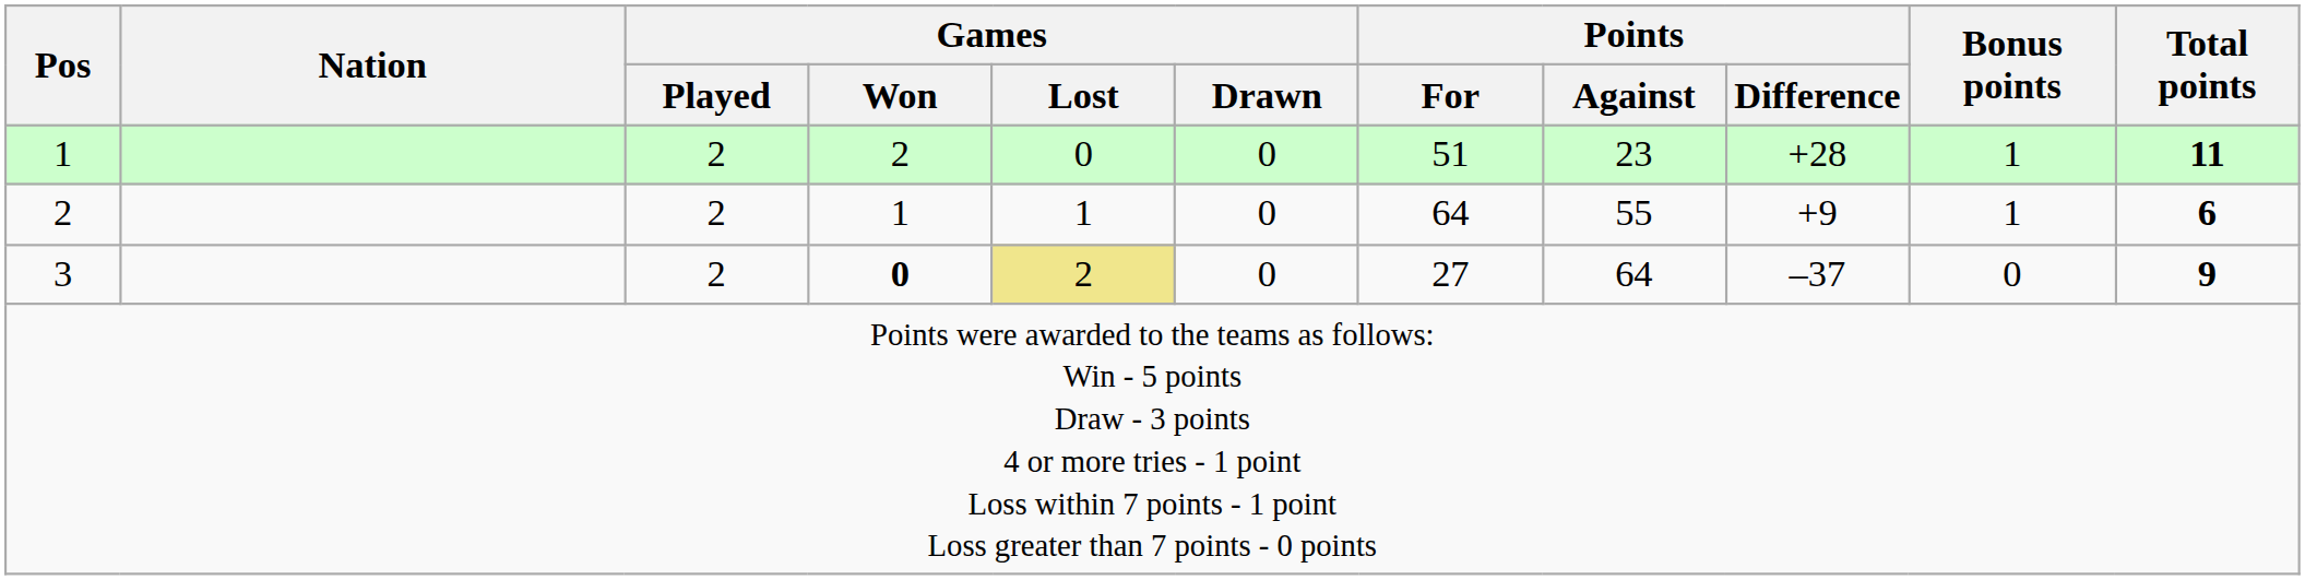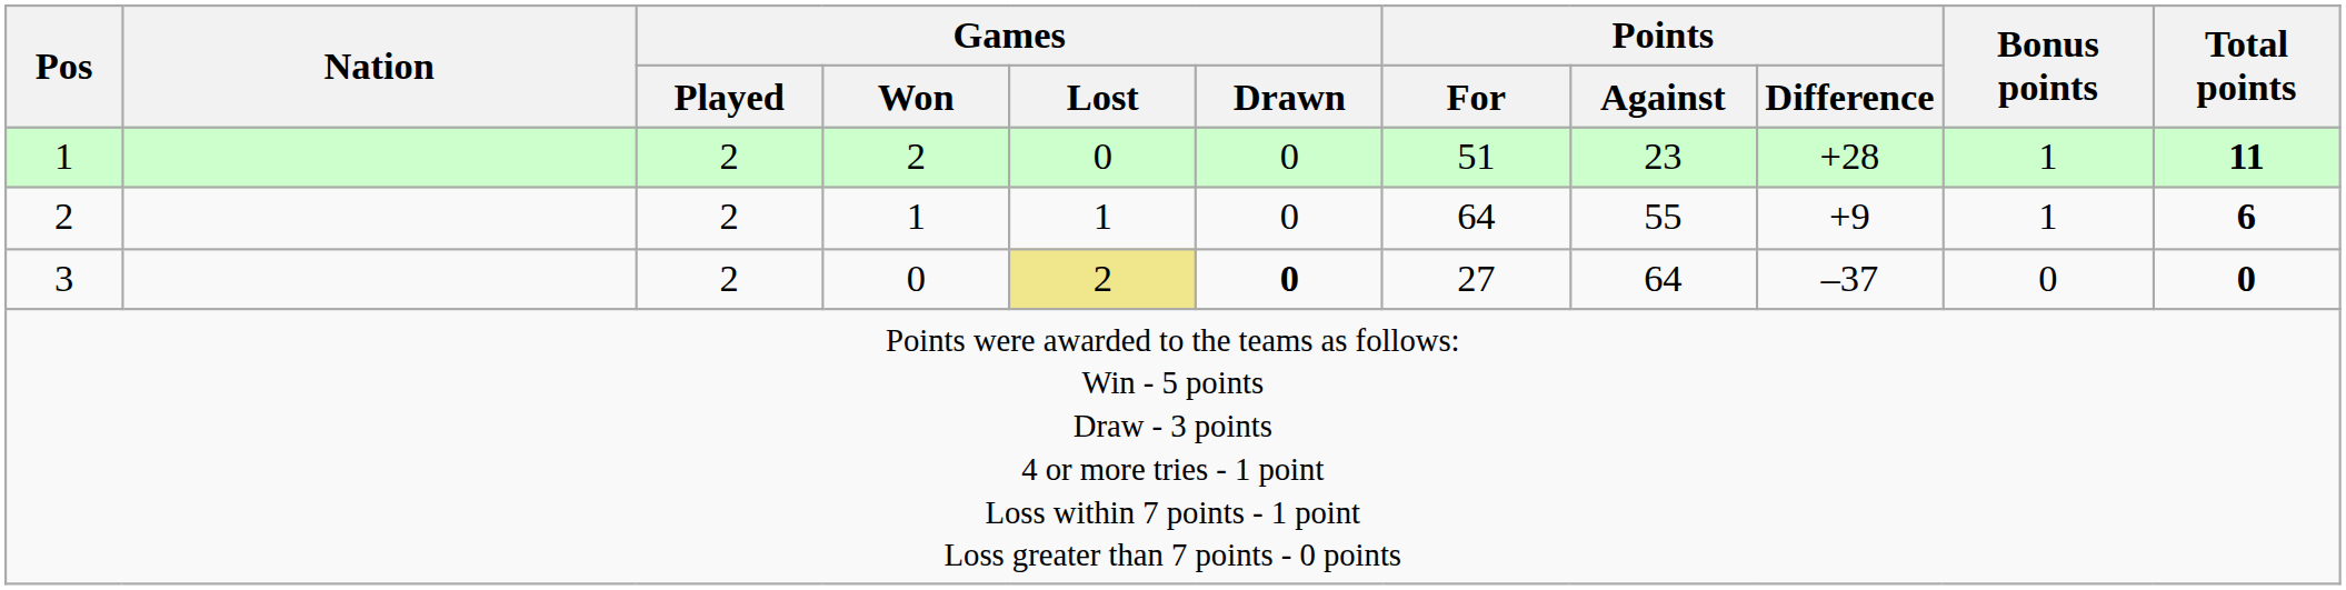3 | Games / Won: bold -> normal
3 | Games / Drawn: normal -> bold
3 | Total points: 9 -> 0
